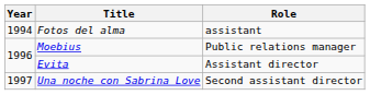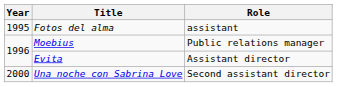Fotos del alma | Year: 1994 -> 1995
Una noche con Sabrina Love | Year: 1997 -> 2000
